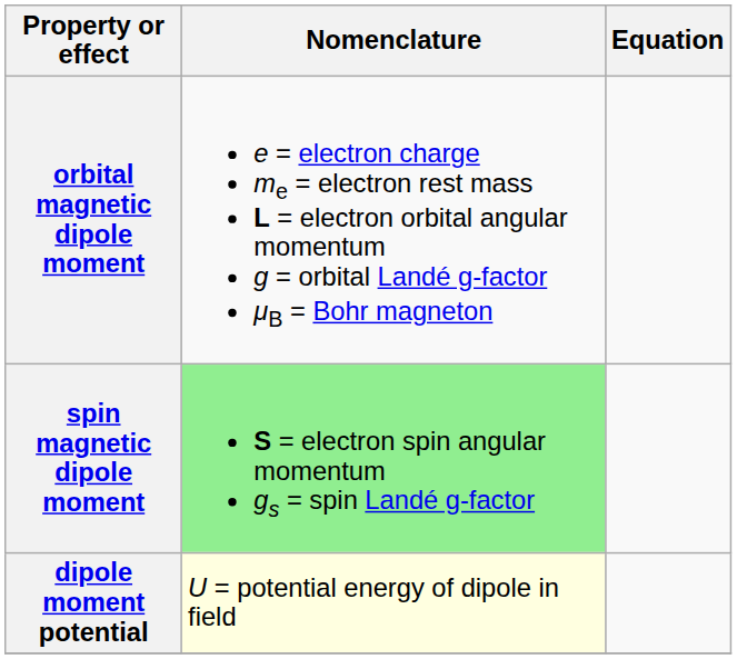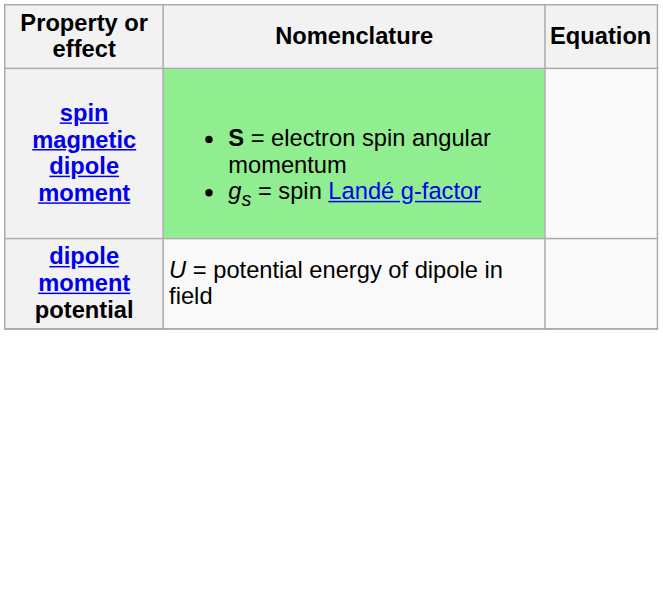- row: orbital magnetic dipole moment | e = electron charge me = electron rest mass L = electron orbital angular momentum g = orbital Landé g-factor μB = Bohr magneton
dipole moment potential | Nomenclature: lightyellow background -> no background
